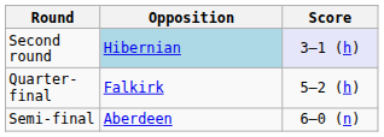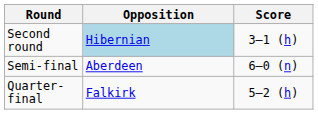Second round | Score: lavender background -> no background
rows swapped: Quarter-final <-> Semi-final
